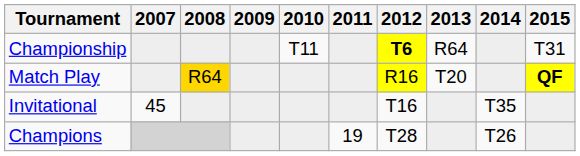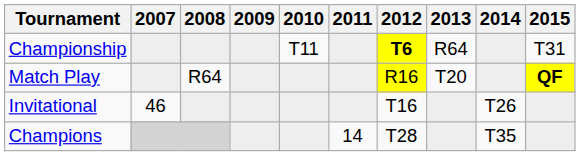Match Play | 2008: gold background -> no background
Invitational | 2007: 45 -> 46
Invitational | 2014: T35 -> T26
Champions | 2011: 19 -> 14
Champions | 2014: T26 -> T35
